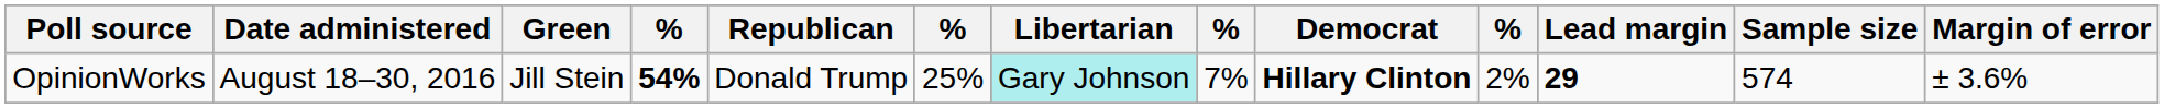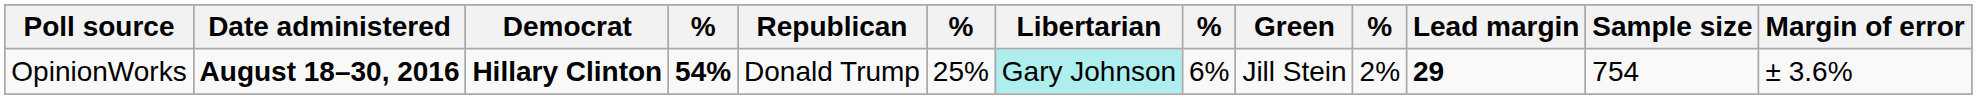columns swapped: Democrat <-> Green
OpinionWorks | Date administered: normal -> bold
OpinionWorks | column 8: 7% -> 6%
OpinionWorks | Sample size: 574 -> 754
